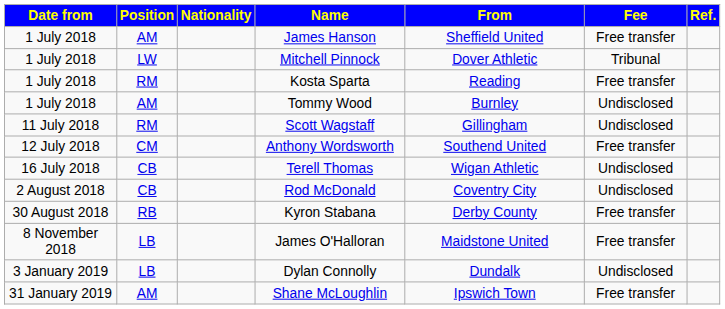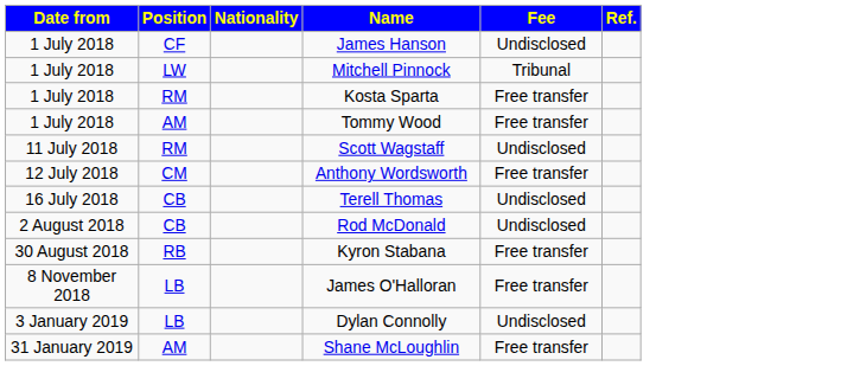- column: From | Sheffield United | Dover Athletic | Reading | Burnley | Gillingham | Southend United | Wigan Athletic | Coventry City | Derby County | Maidstone United | Dundalk | Ipswich Town
James Hanson | Position: AM -> CF
James Hanson | Fee: Free transfer -> Undisclosed
Tommy Wood | Fee: Undisclosed -> Free transfer
